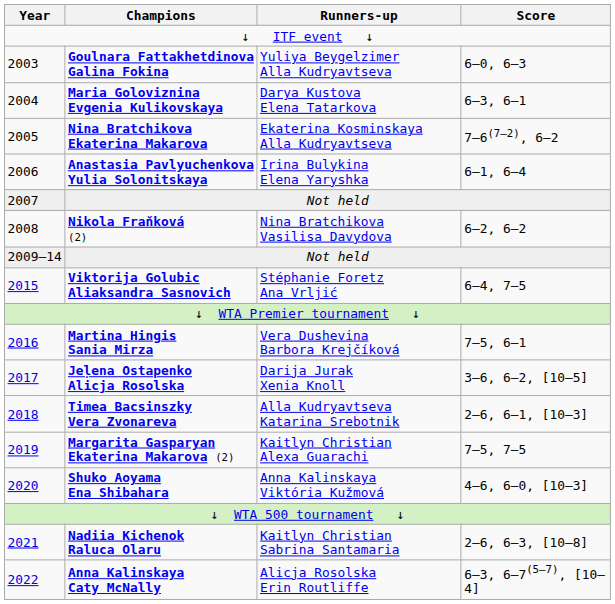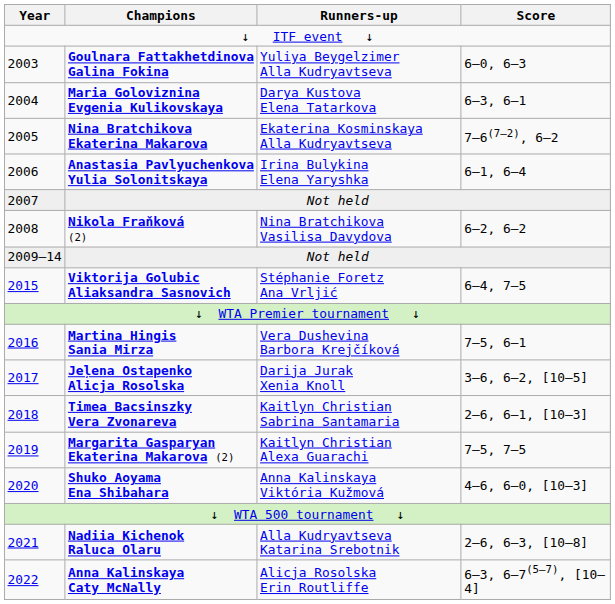Timea Bacsinszky Vera Zvonareva | Runners-up: Alla Kudryavtseva Katarina Srebotnik -> Kaitlyn Christian Sabrina Santamaria
Nadiia Kichenok Raluca Olaru | Runners-up: Kaitlyn Christian Sabrina Santamaria -> Alla Kudryavtseva Katarina Srebotnik
